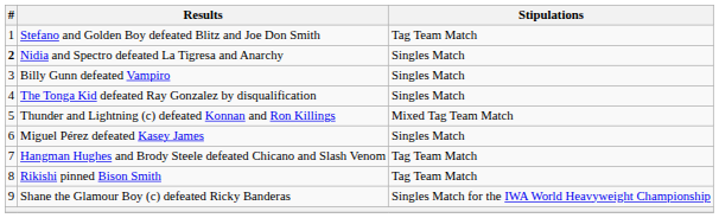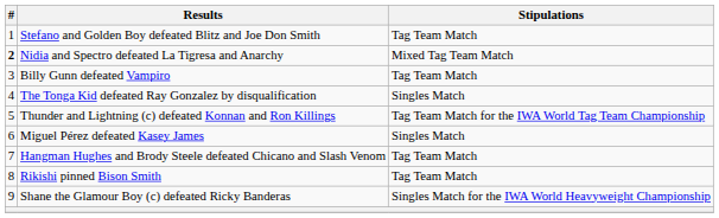Nidia and Spectro defeated La Tigresa and Anarchy | Stipulations: Singles Match -> Mixed Tag Team Match
Billy Gunn defeated Vampiro | Stipulations: Singles Match -> Tag Team Match
Thunder and Lightning (c) defeated Konnan and Ron Killings | Stipulations: Mixed Tag Team Match -> Tag Team Match for the IWA World Tag Team Championship
